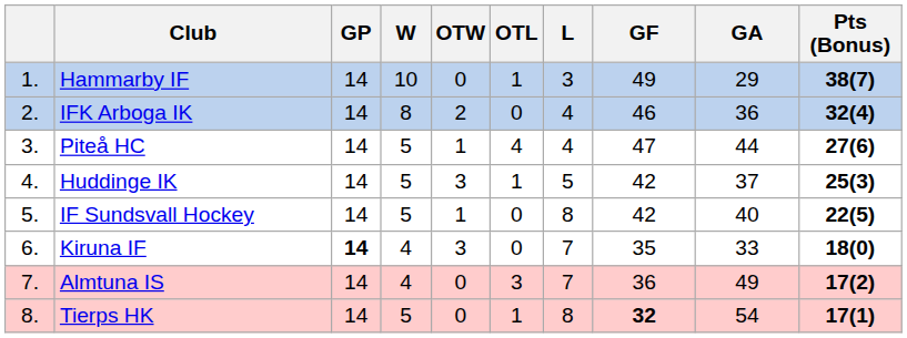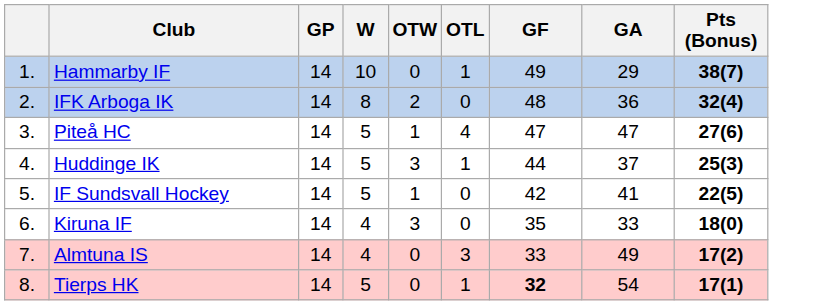- column: L | 3 | 4 | 4 | 5 | 8 | 7 | 7 | 8
IFK Arboga IK | GF: 46 -> 48
Piteå HC | GA: 44 -> 47
Huddinge IK | GF: 42 -> 44
IF Sundsvall Hockey | GA: 40 -> 41
Kiruna IF | GP: bold -> normal
Almtuna IS | GF: 36 -> 33
